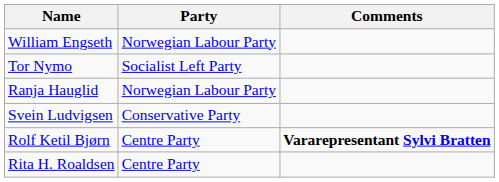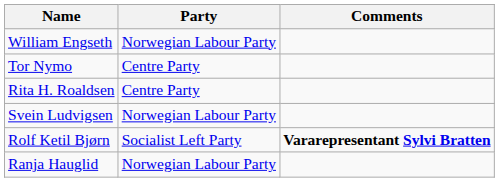Tor Nymo | Party: Socialist Left Party -> Centre Party
rows swapped: Ranja Hauglid <-> Rita H. Roaldsen
Svein Ludvigsen | Party: Conservative Party -> Norwegian Labour Party
Rolf Ketil Bjørn | Party: Centre Party -> Socialist Left Party
